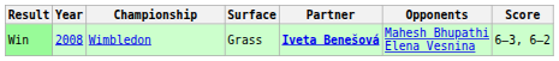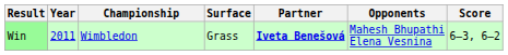Win | Year: 2008 -> 2011
